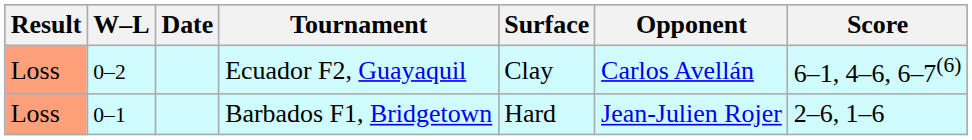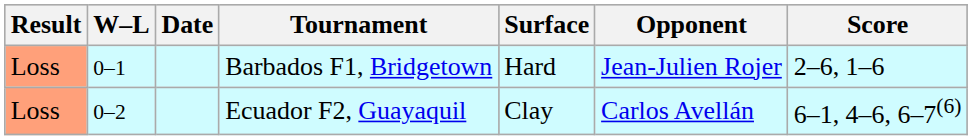rows swapped: Barbados F1, Bridgetown <-> Ecuador F2, Guayaquil
